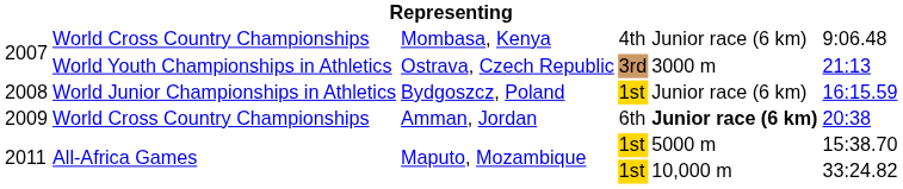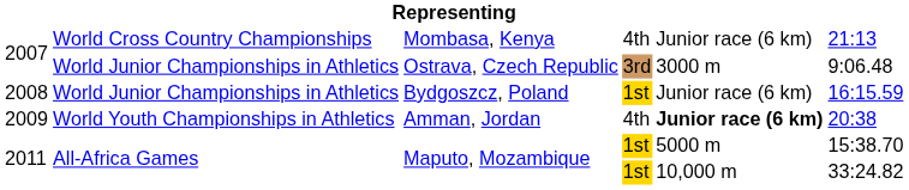Mombasa, Kenya | column 6: 9:06.48 -> 21:13
Ostrava, Czech Republic | column 2: World Youth Championships in Athletics -> World Junior Championships in Athletics
Ostrava, Czech Republic | column 6: 21:13 -> 9:06.48
Amman, Jordan | column 2: World Cross Country Championships -> World Youth Championships in Athletics
Amman, Jordan | column 4: 6th -> 4th
